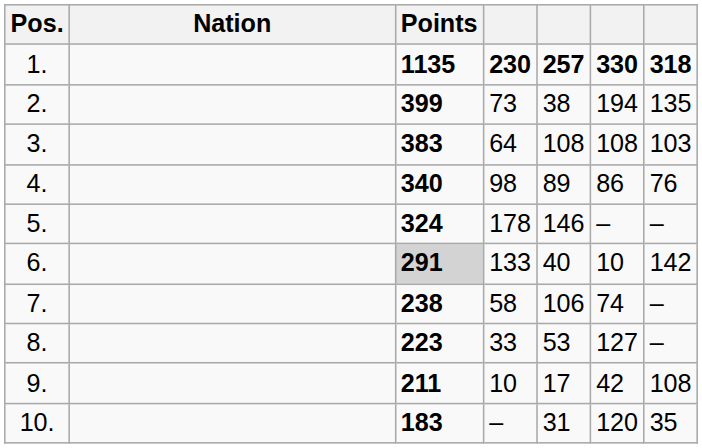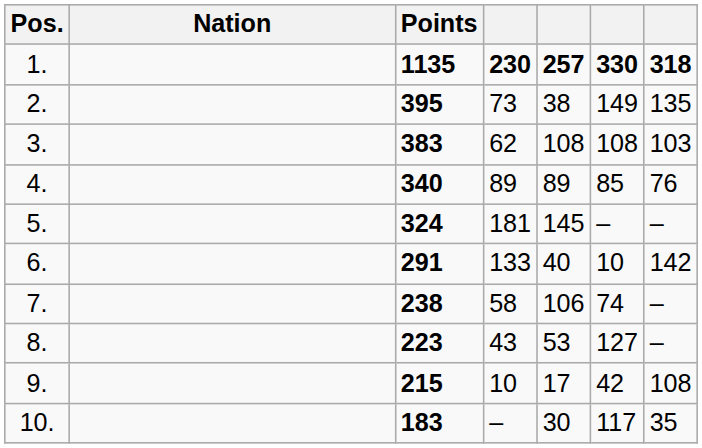2. | Points: 399 -> 395
2. | column 6: 194 -> 149
3. | column 4: 64 -> 62
4. | column 4: 98 -> 89
4. | column 6: 86 -> 85
5. | column 4: 178 -> 181
5. | column 5: 146 -> 145
6. | Points: lightgrey background -> no background
8. | column 4: 33 -> 43
9. | Points: 211 -> 215
10. | column 5: 31 -> 30
10. | column 6: 120 -> 117
